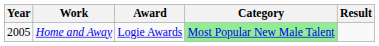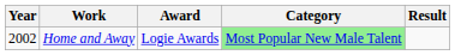Home and Away | Year: 2005 -> 2002
